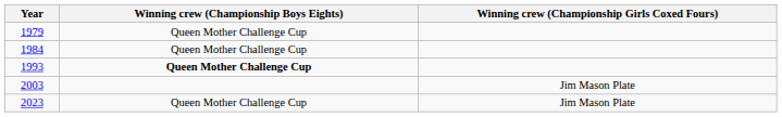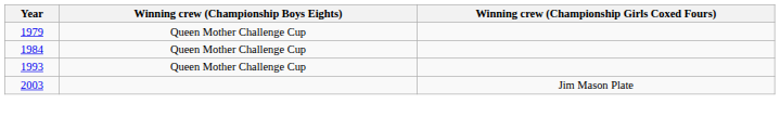1993 | Winning crew (Championship Boys Eights): bold -> normal
- row: 2023 | Queen Mother Challenge Cup | Jim Mason Plate
